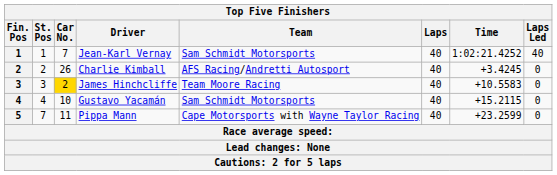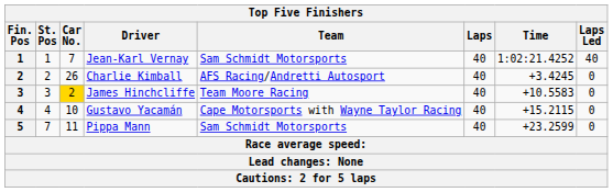Gustavo Yacamán | Team: Sam Schmidt Motorsports -> Cape Motorsports with Wayne Taylor Racing
Pippa Mann | Team: Cape Motorsports with Wayne Taylor Racing -> Sam Schmidt Motorsports
